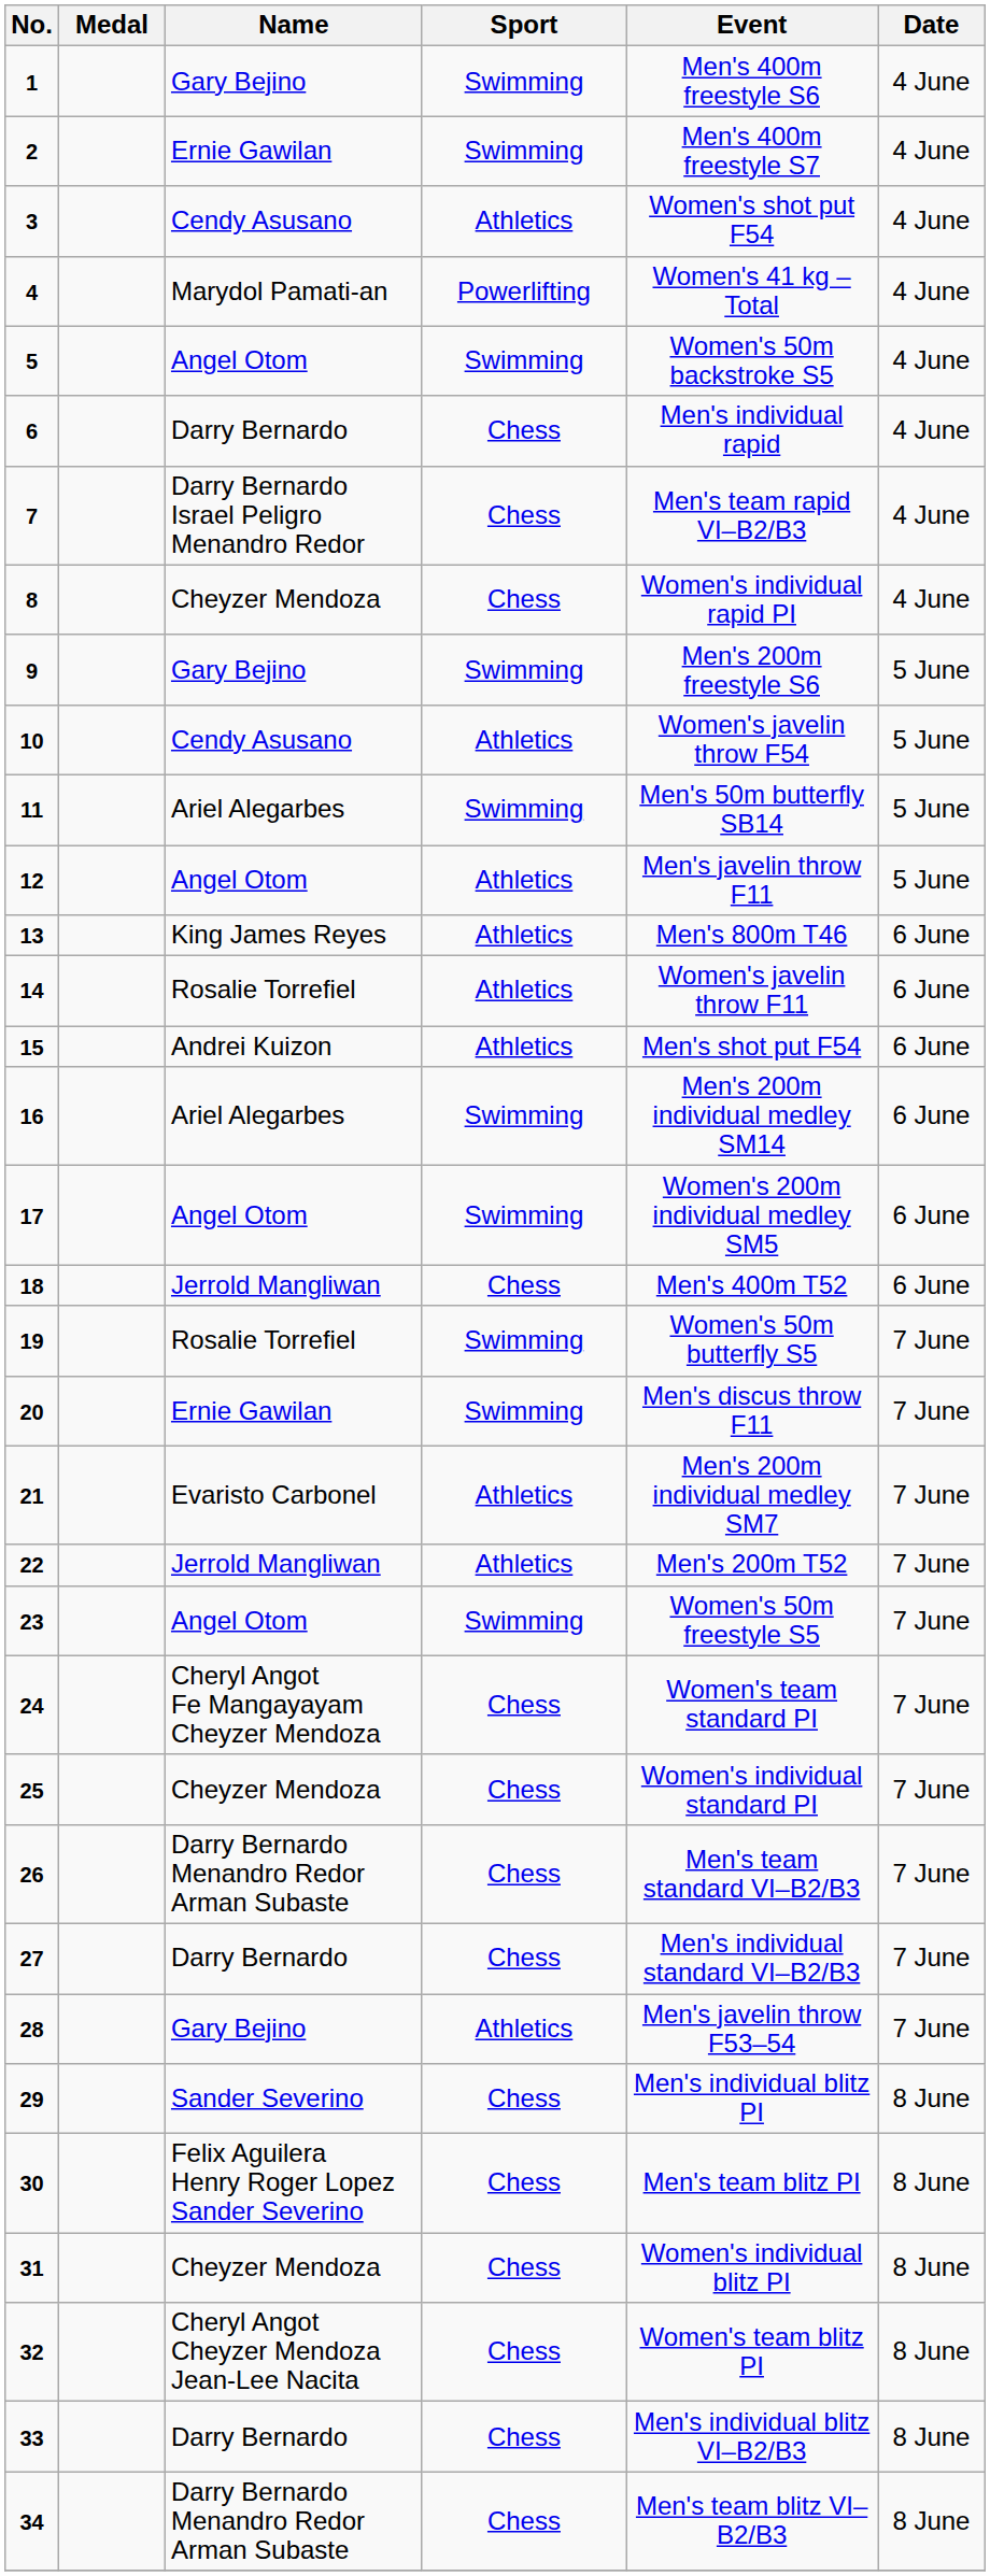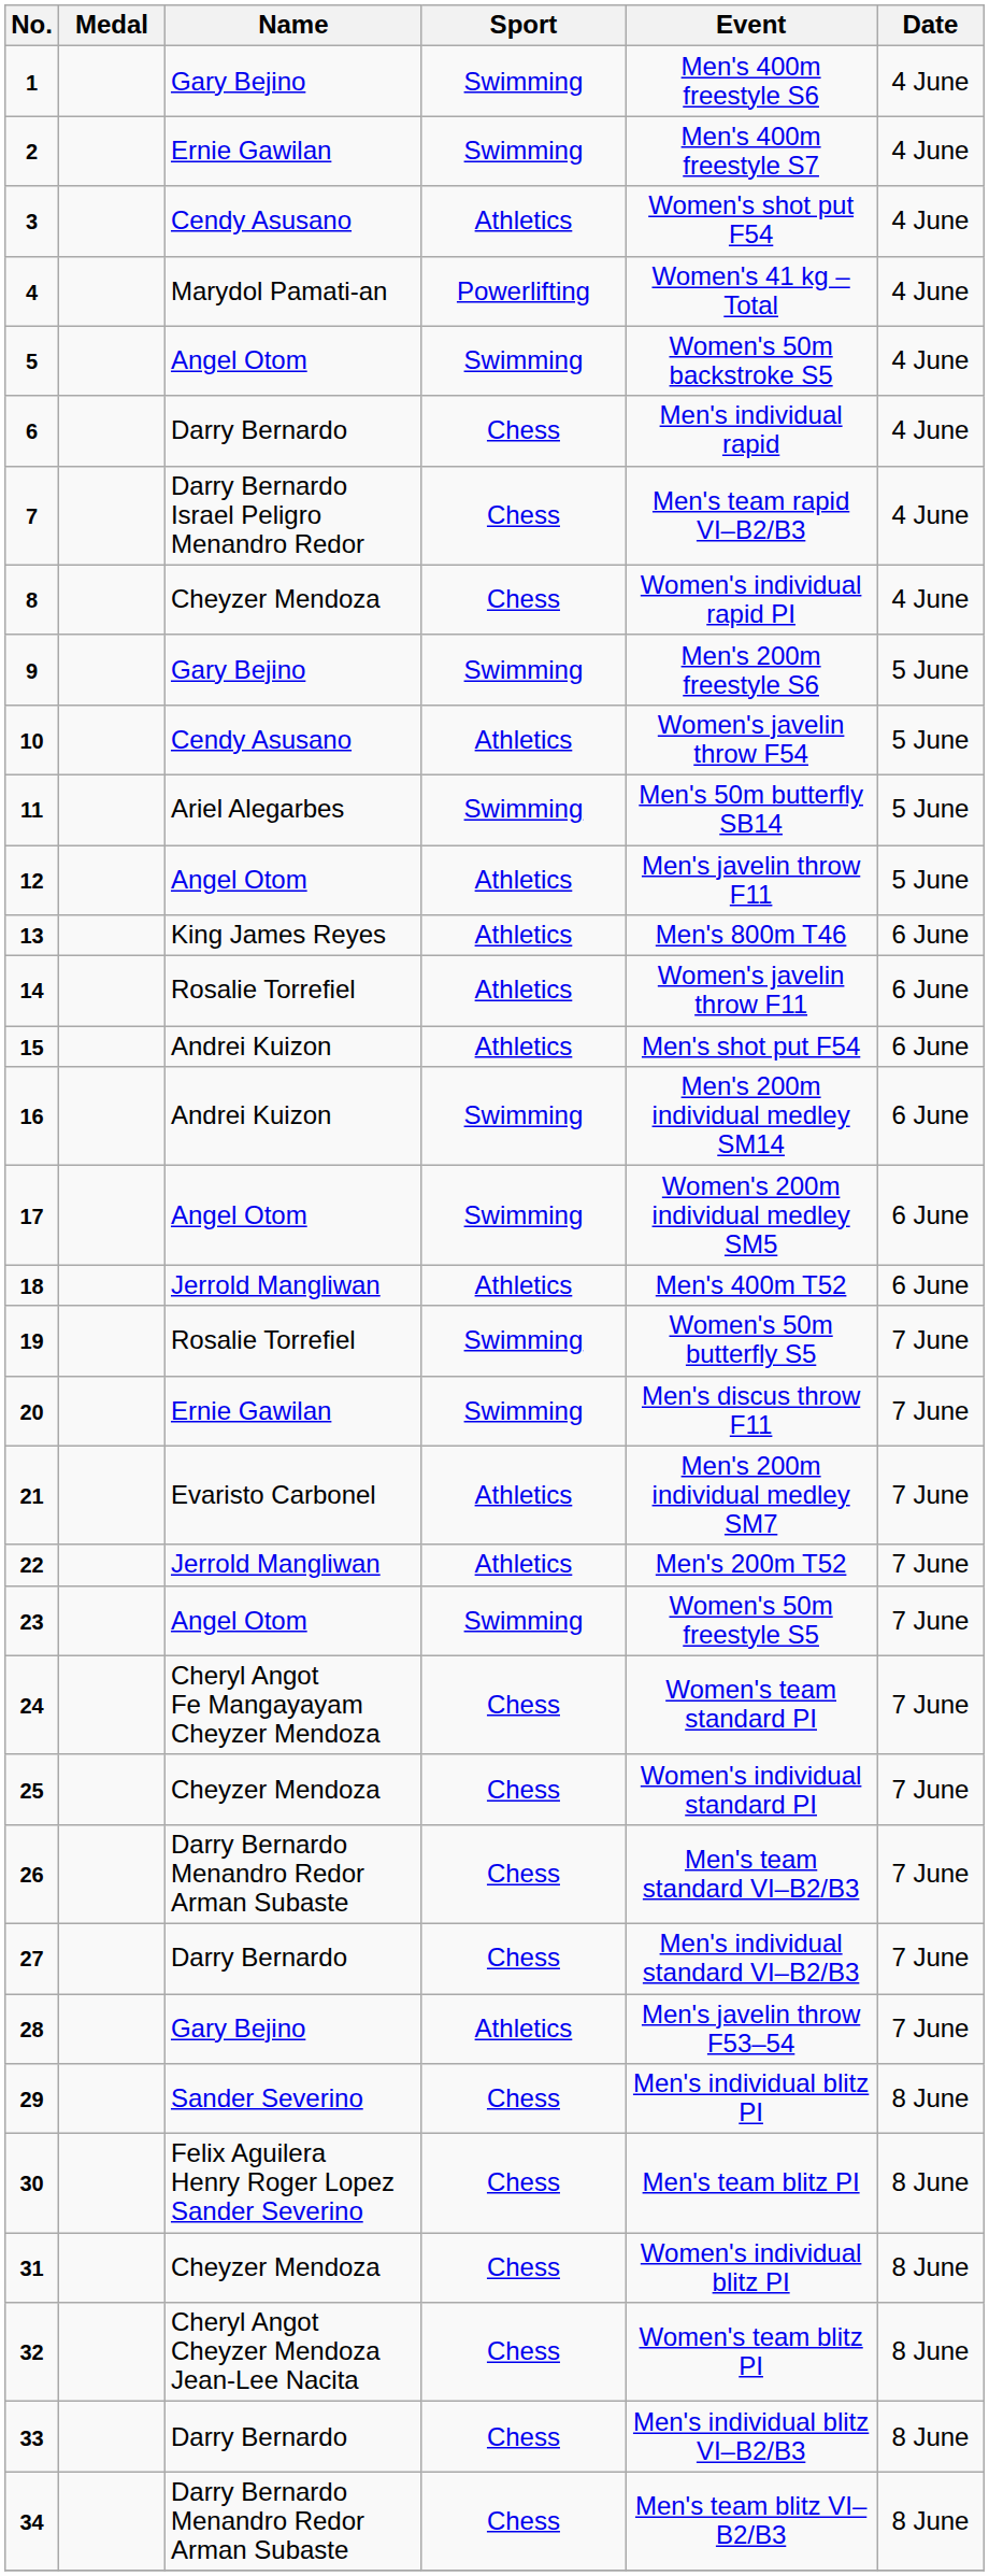16 | Name: Ariel Alegarbes -> Andrei Kuizon
18 | Sport: Chess -> Athletics
